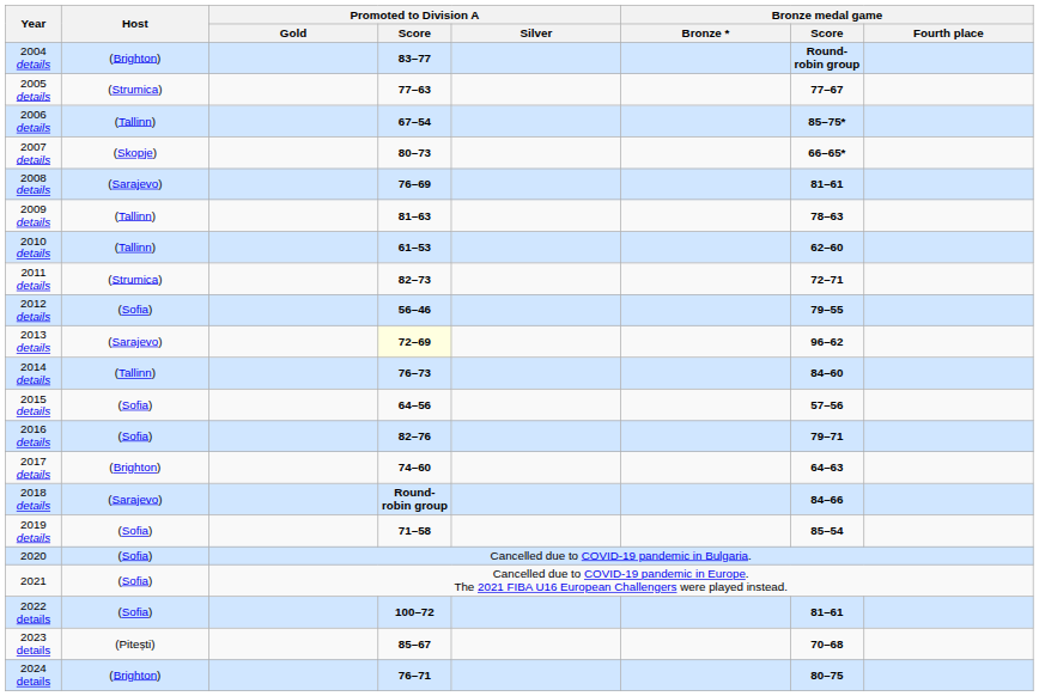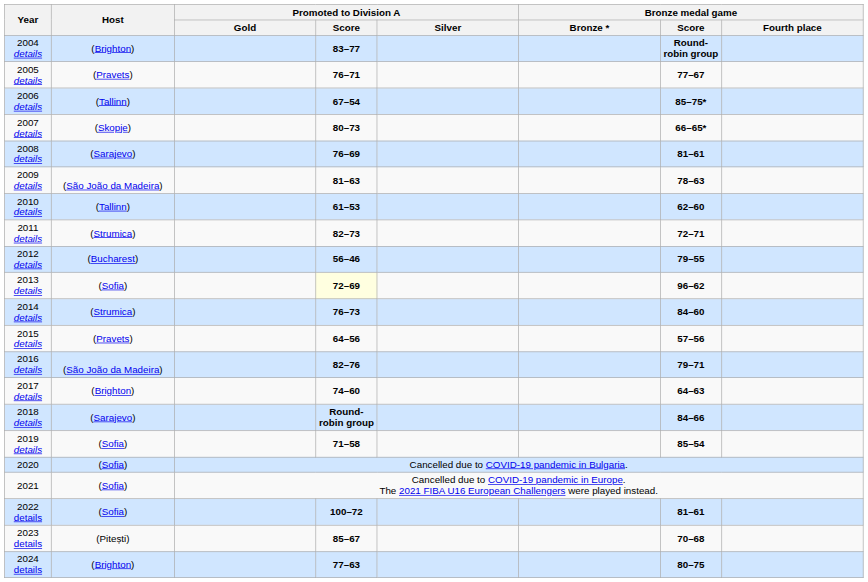2005 details | Host: (Strumica) -> (Pravets)
2005 details | Promoted to Division A / Score: 77–63 -> 76–71
2009 details | Host: (Tallinn) -> (São João da Madeira)
2012 details | Host: (Sofia) -> (Bucharest)
2013 details | Host: (Sarajevo) -> (Sofia)
2014 details | Host: (Tallinn) -> (Strumica)
2015 details | Host: (Sofia) -> (Pravets)
2016 details | Host: (Sofia) -> (São João da Madeira)
2024 details | Promoted to Division A / Score: 76–71 -> 77–63
